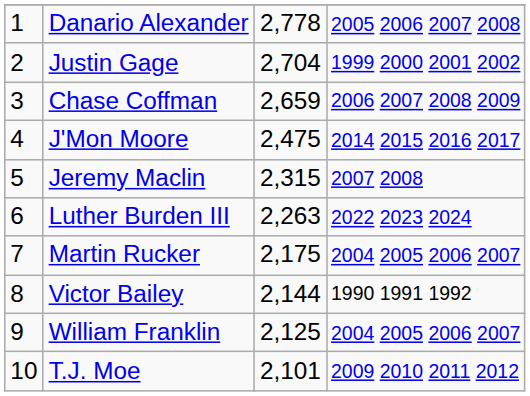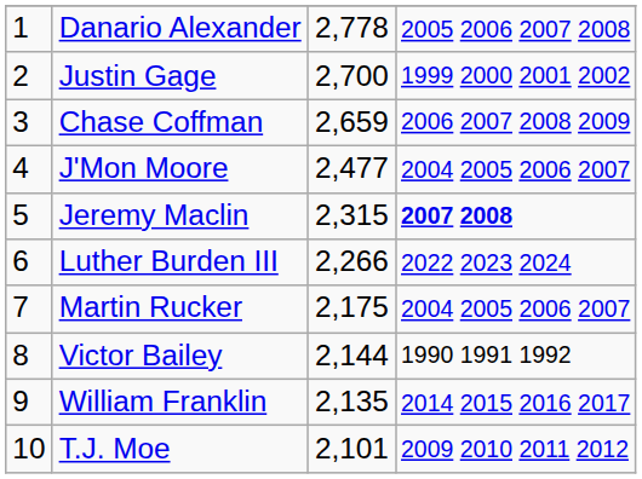Justin Gage | column 3: 2,704 -> 2,700
J'Mon Moore | column 3: 2,475 -> 2,477
J'Mon Moore | column 4: 2014 2015 2016 2017 -> 2004 2005 2006 2007
Jeremy Maclin | column 4: normal -> bold
Luther Burden III | column 3: 2,263 -> 2,266
William Franklin | column 3: 2,125 -> 2,135
William Franklin | column 4: 2004 2005 2006 2007 -> 2014 2015 2016 2017
